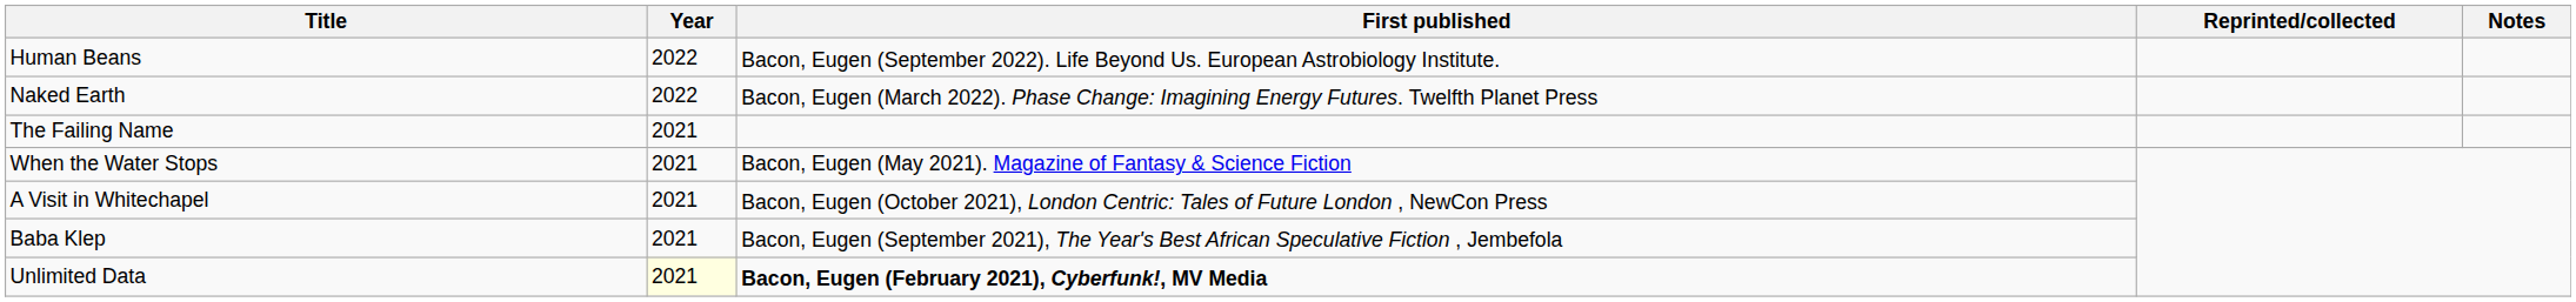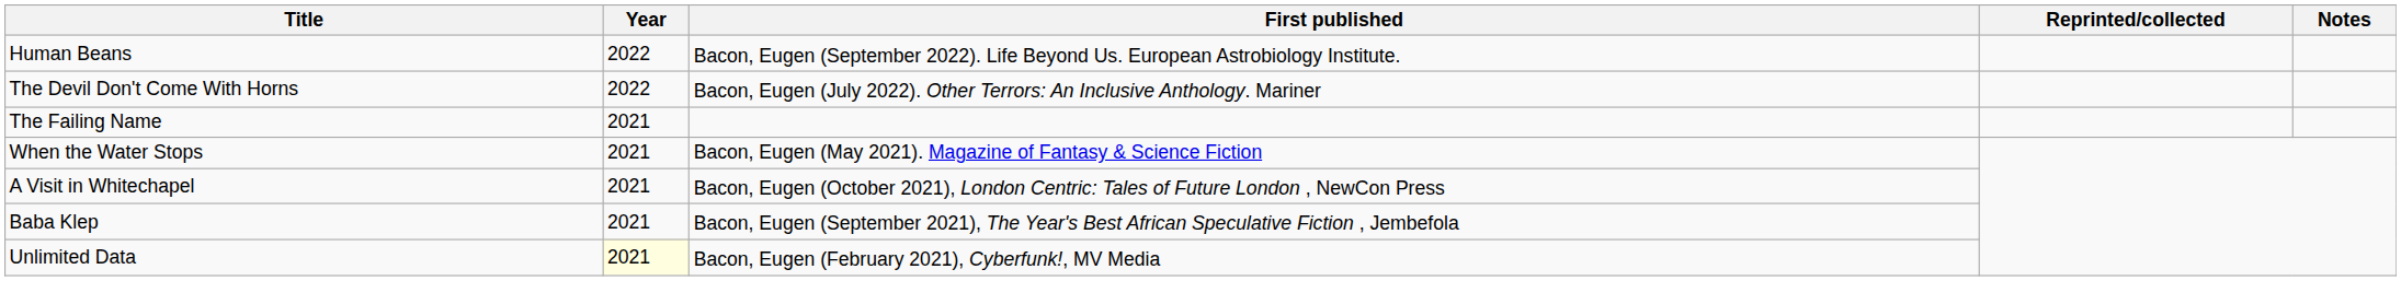+ row: The Devil Don't Come With Horns | 2022 | Bacon, Eugen (July 2022). Other Terrors: An Inclusive Anthology. Mariner
- row: Naked Earth | 2022 | Bacon, Eugen (March 2022). Phase Change: Imagining Energy Futures. Twelfth Planet Press
Unlimited Data | First published: bold -> normal
